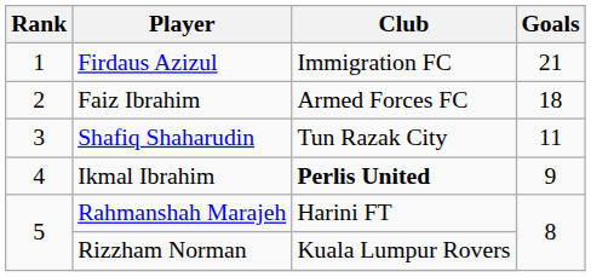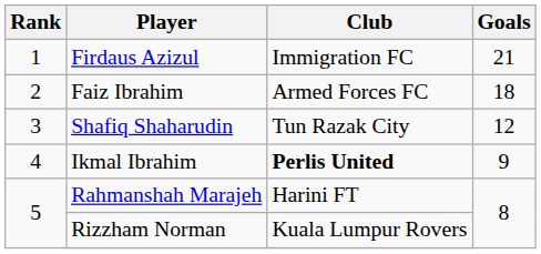Shafiq Shaharudin | Goals: 11 -> 12
